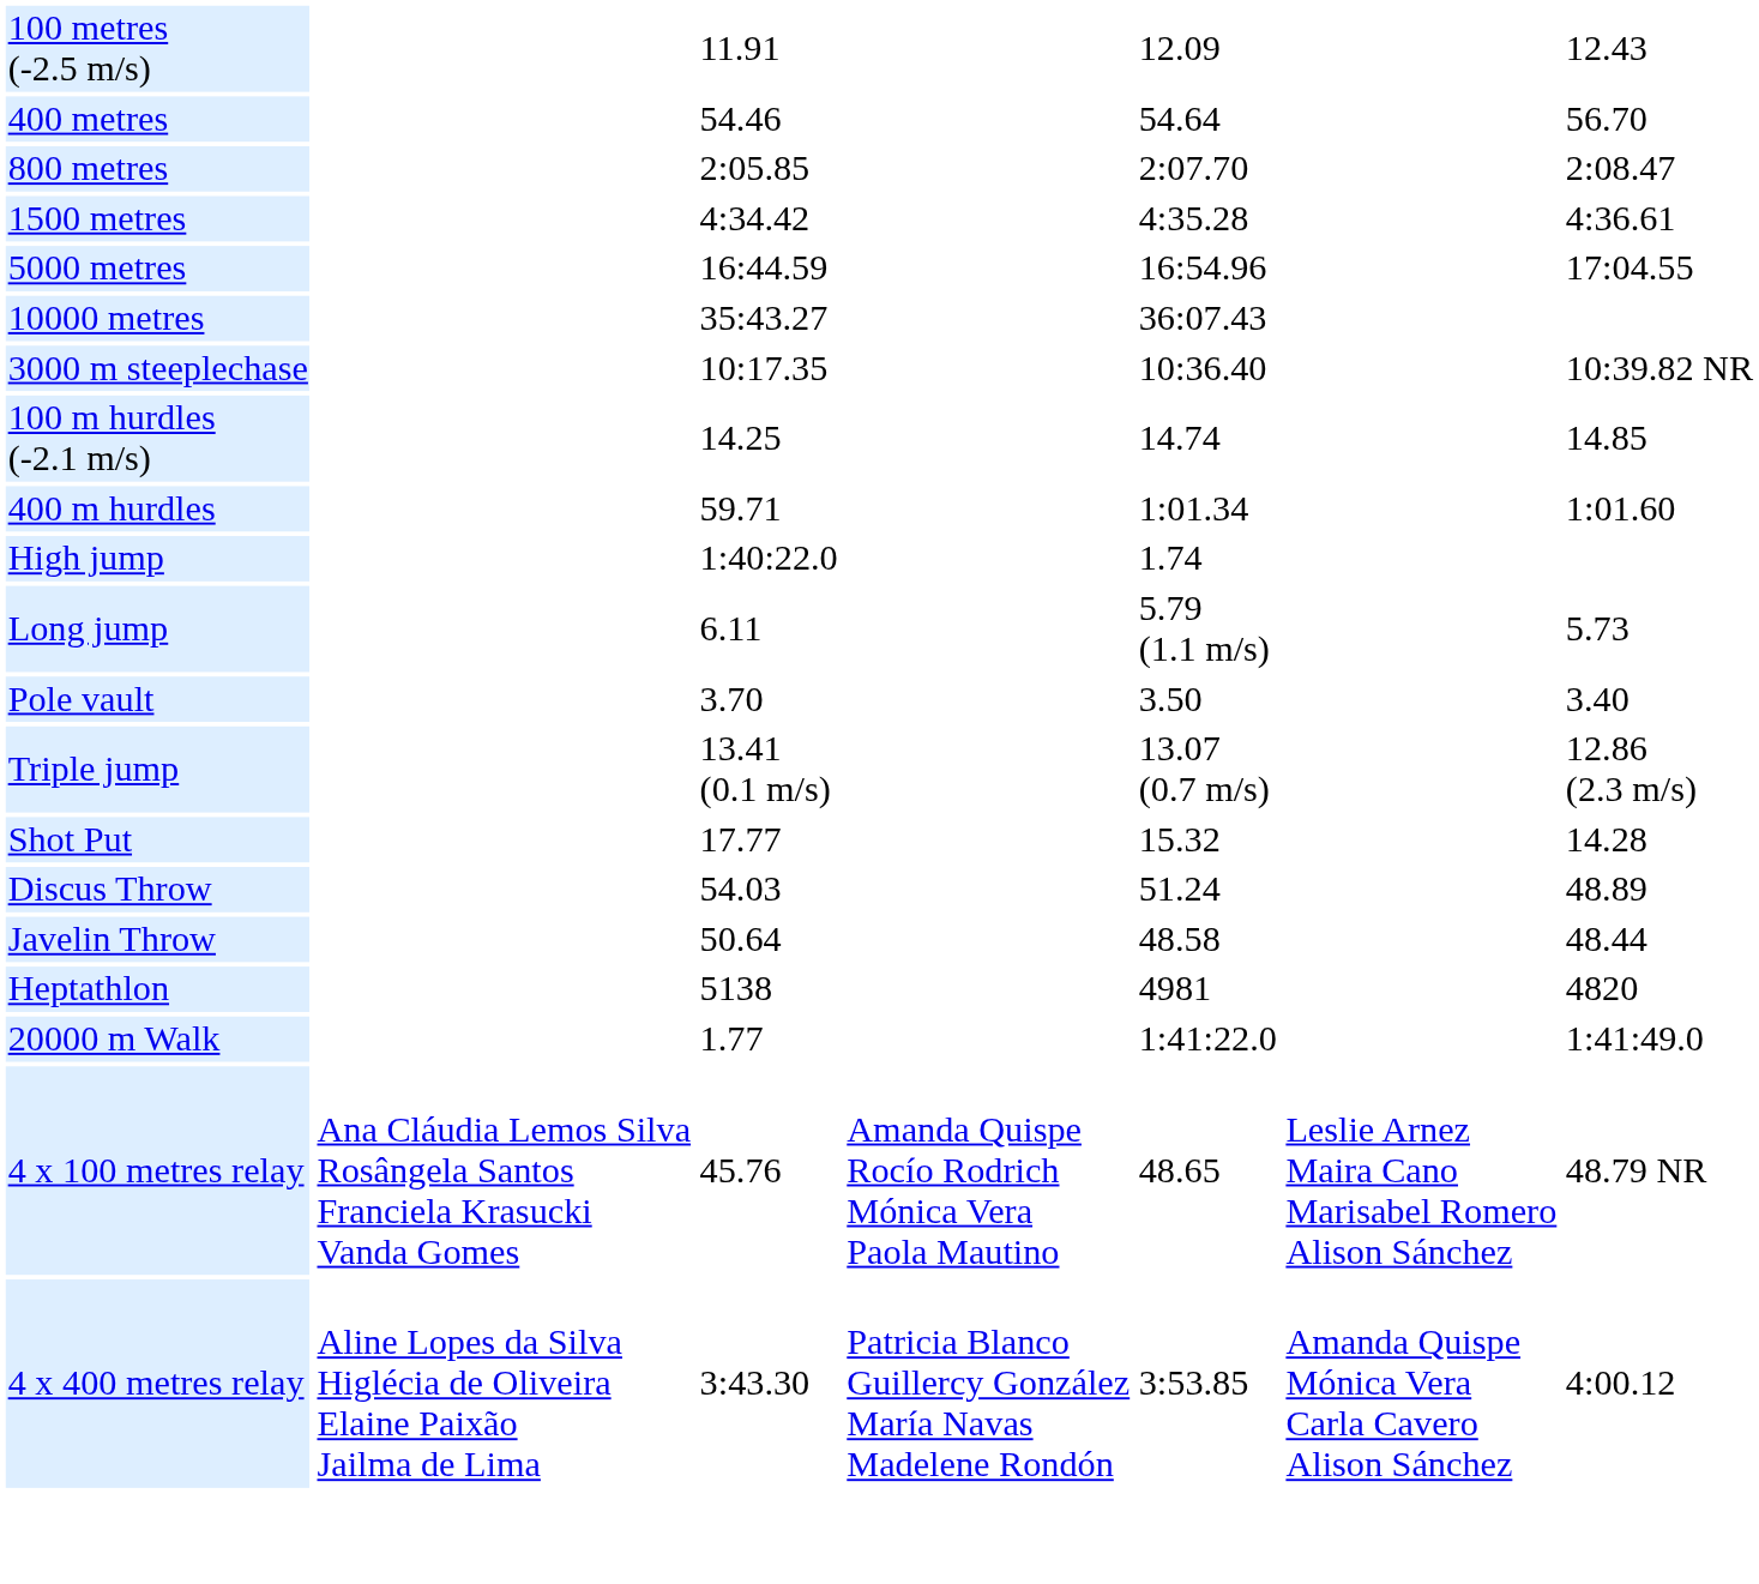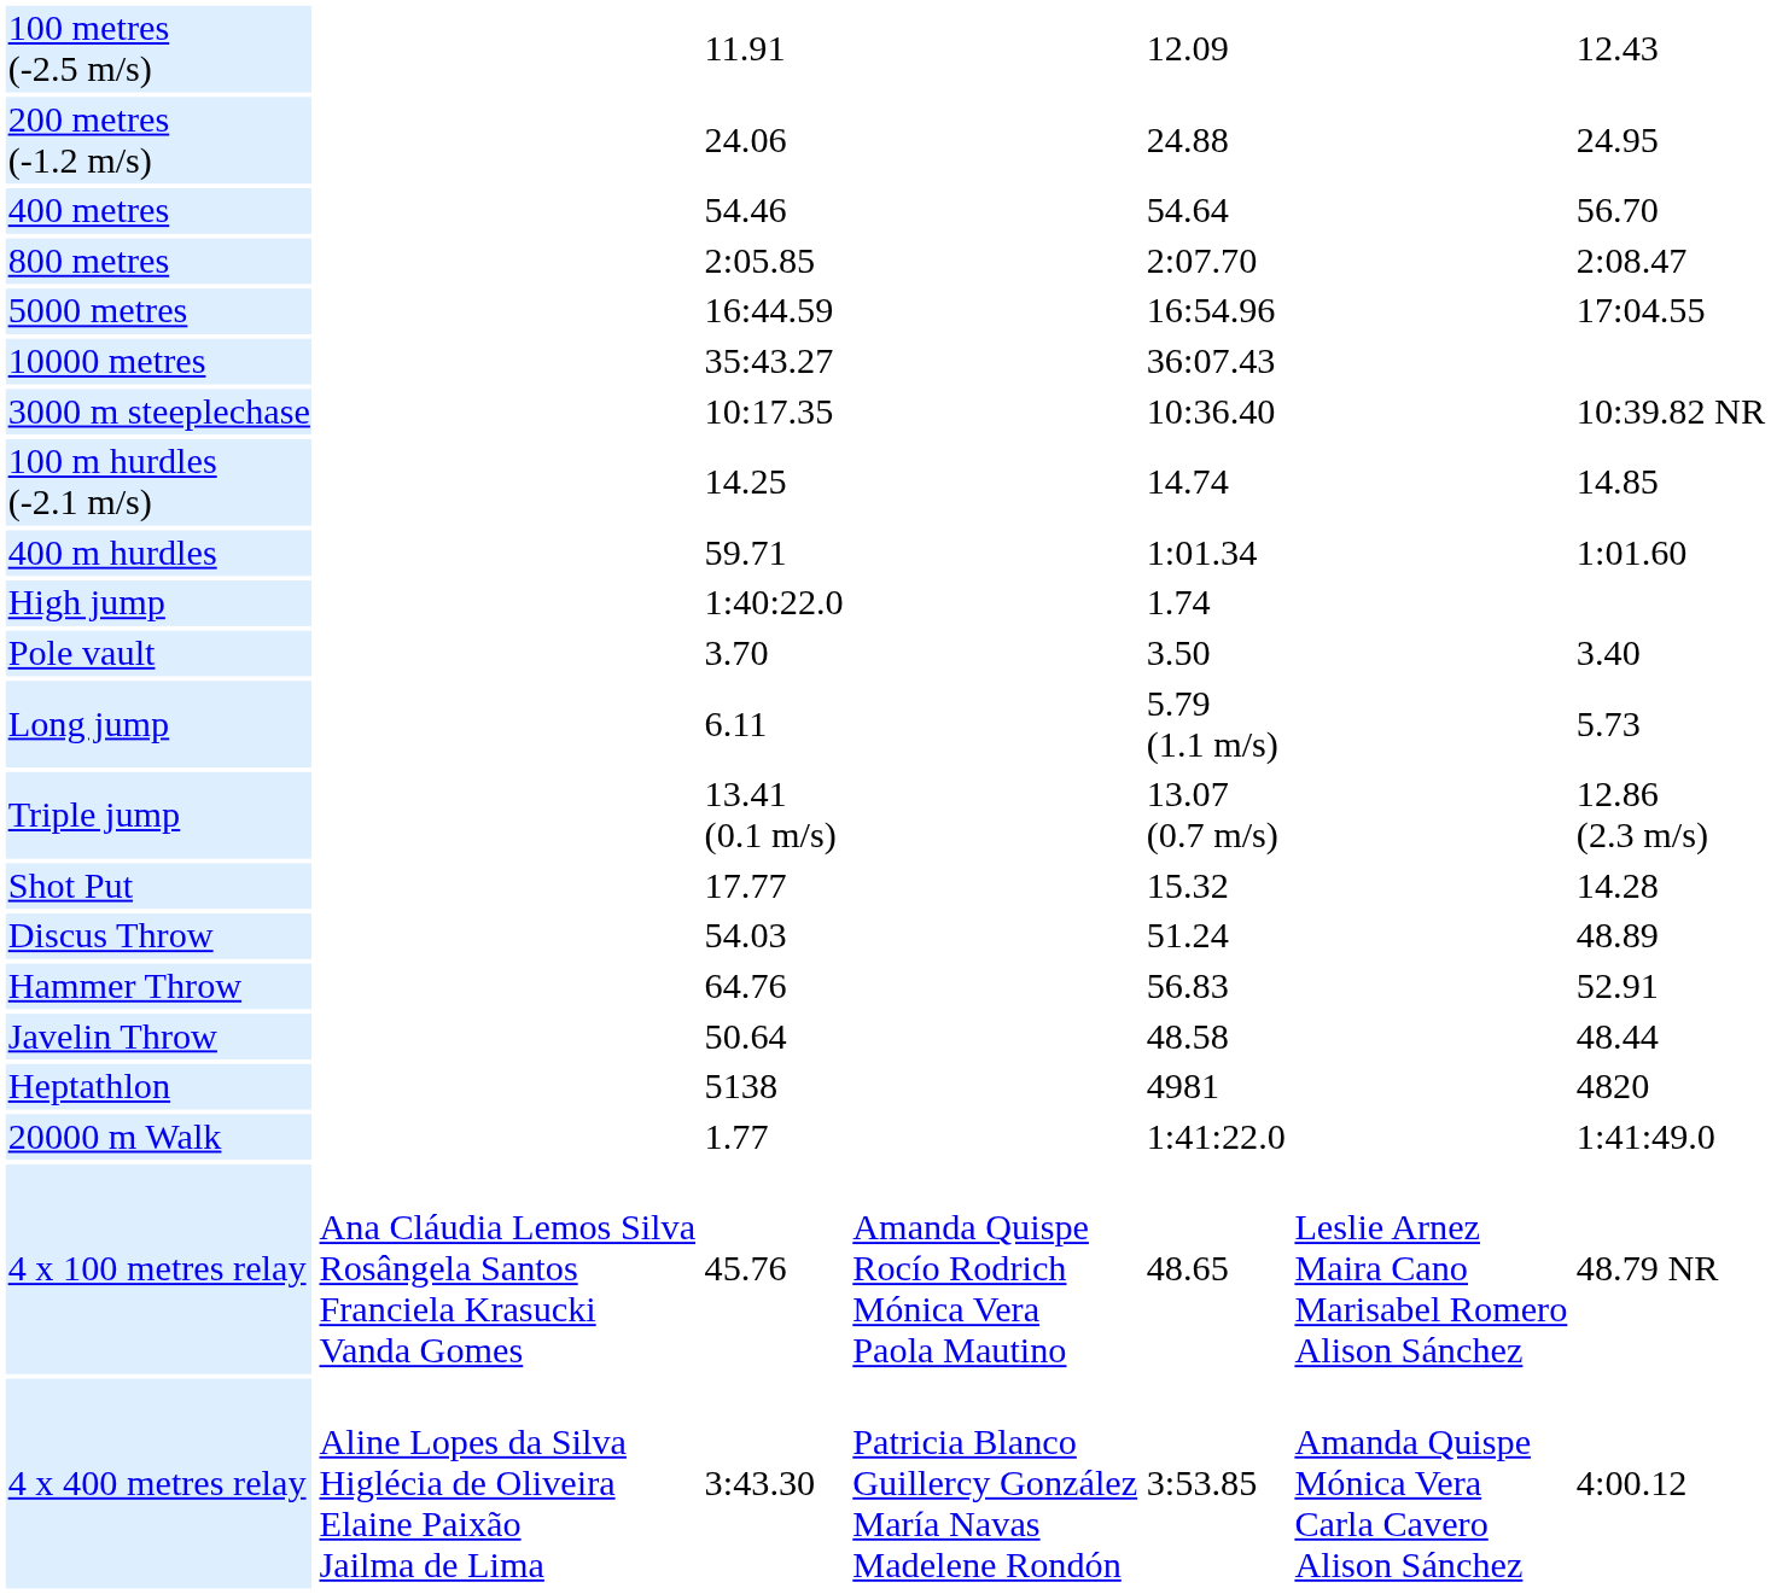+ row: 200 metres (-1.2 m/s) | 24.06 | 24.88 | 24.95
- row: 1500 metres | 4:34.42 | 4:35.28 | 4:36.61
rows swapped: Pole vault <-> Long jump
+ row: Hammer Throw | 64.76 | 56.83 | 52.91
